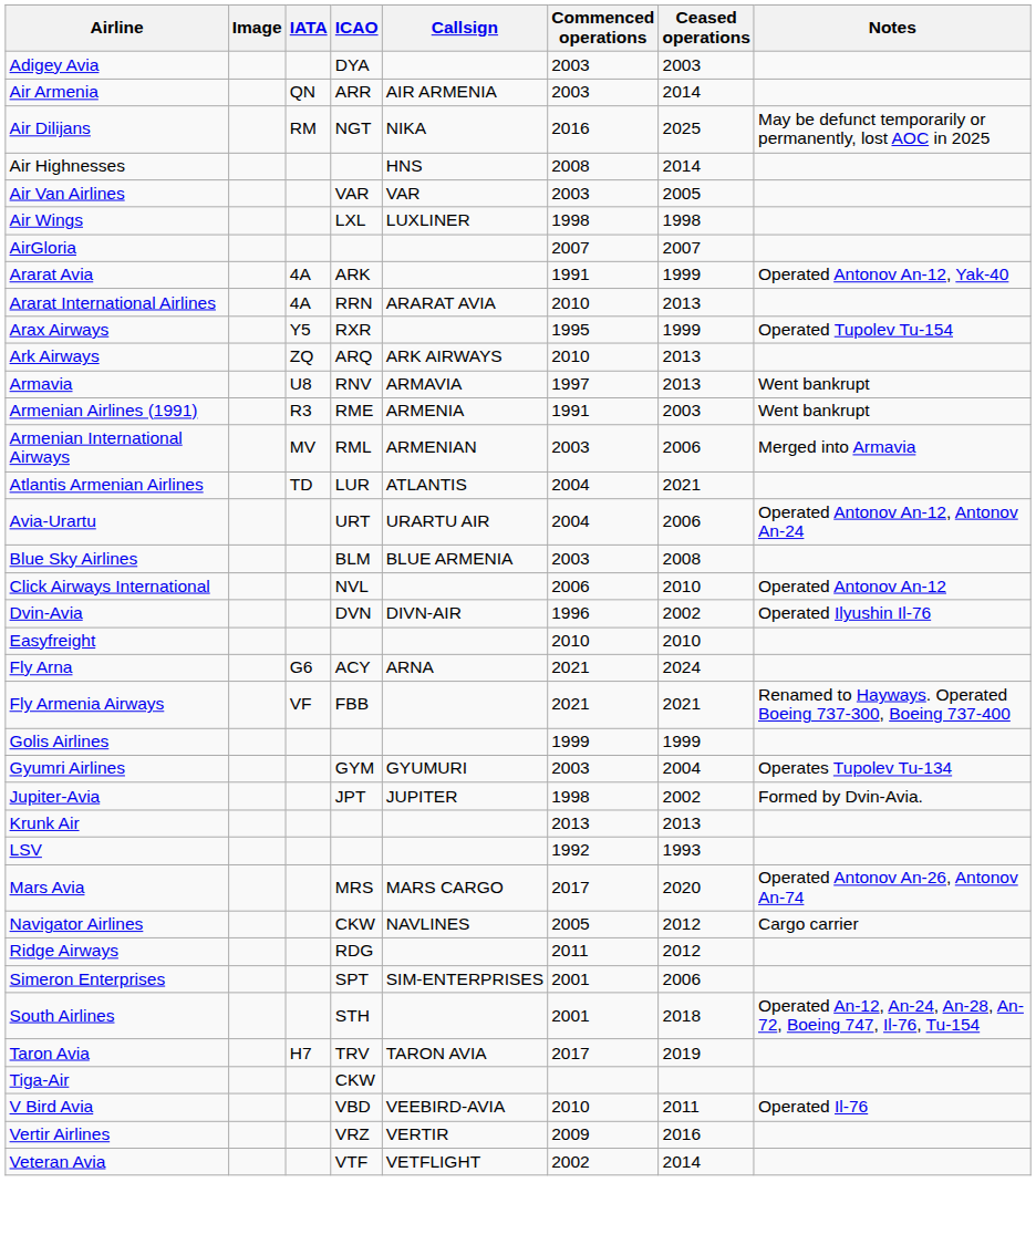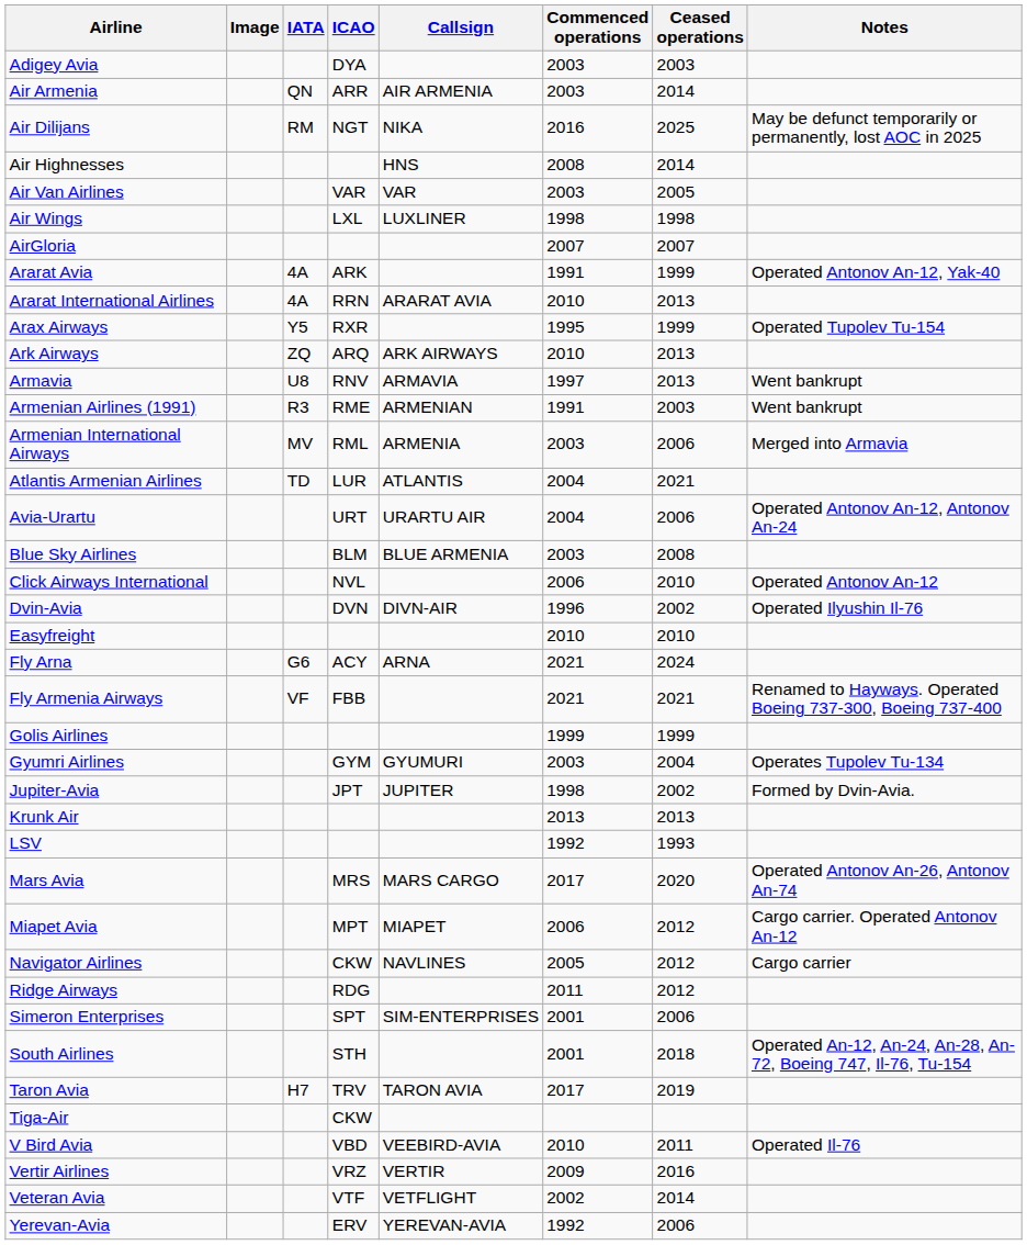Armenian Airlines (1991) | Callsign: ARMENIA -> ARMENIAN
Armenian International Airways | Callsign: ARMENIAN -> ARMENIA
+ row: Miapet Avia | MPT | MIAPET | 2006 | 2012 | Cargo carrier. Operated Antonov An-12
+ row: Yerevan-Avia | ERV | YEREVAN-AVIA | 1992 | 2006
